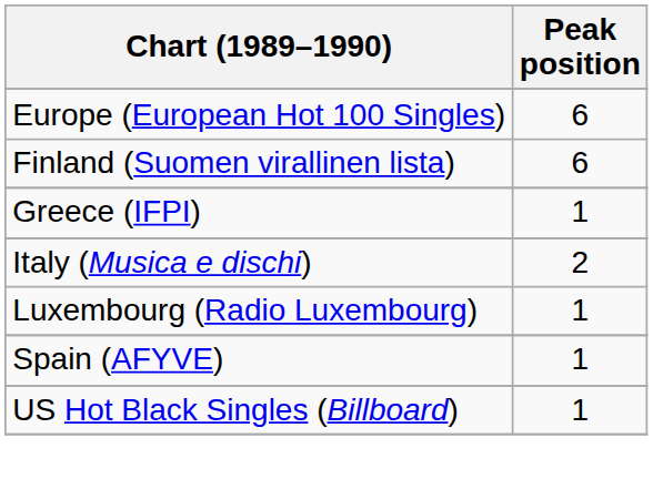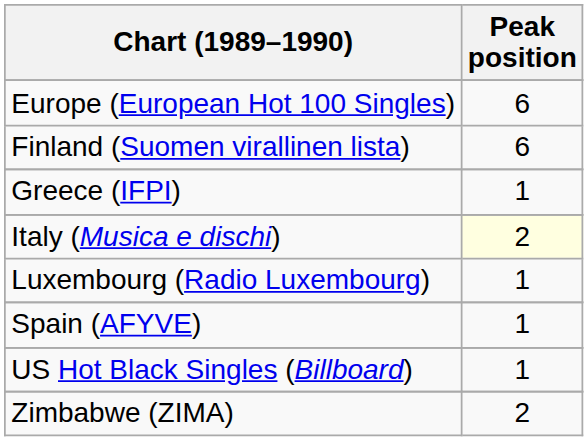Italy (Musica e dischi) | Peak position: no background -> lightyellow background
+ row: Zimbabwe (ZIMA) | 2
